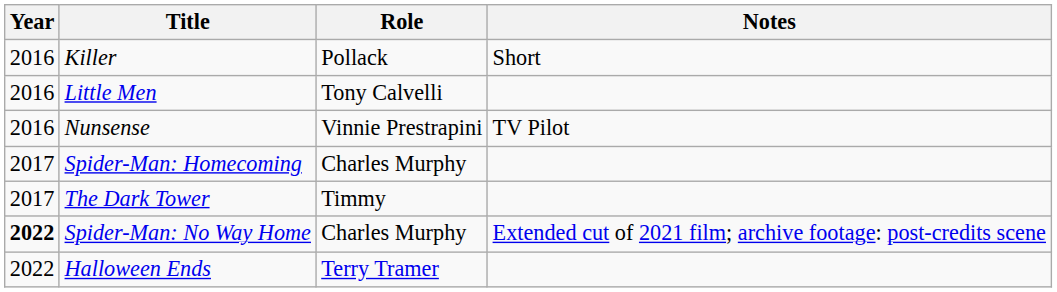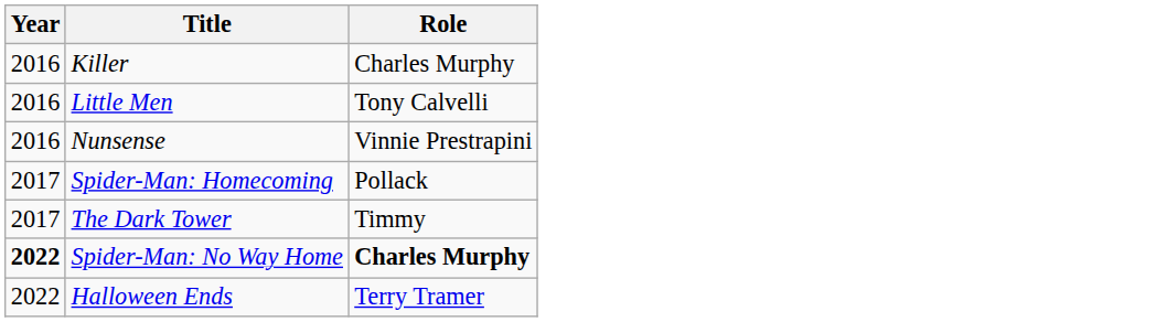- column: Notes | Short | TV Pilot | Extended cut of 2021 film; archive footage: post-credits scene
Killer | Role: Pollack -> Charles Murphy
Spider-Man: Homecoming | Role: Charles Murphy -> Pollack
Spider-Man: No Way Home | Role: normal -> bold
